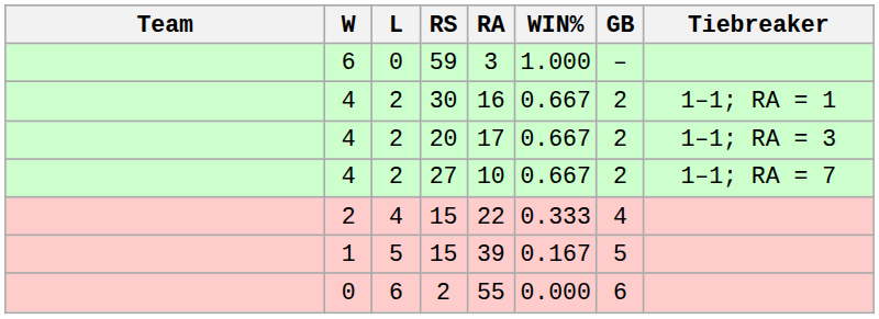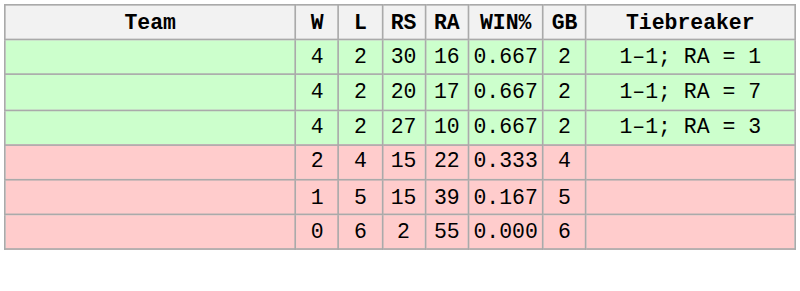- row: 6 | 0 | 59 | 3 | 1.000 | –
20 | Tiebreaker: 1–1; RA = 3 -> 1–1; RA = 7
27 | Tiebreaker: 1–1; RA = 7 -> 1–1; RA = 3
